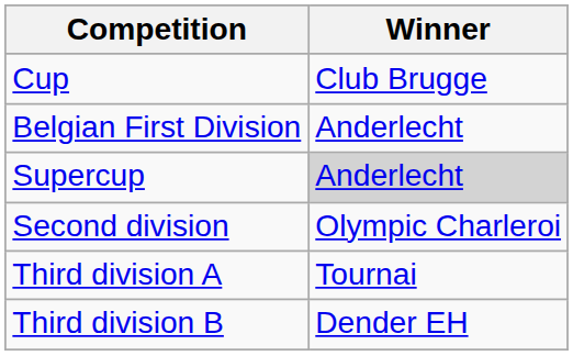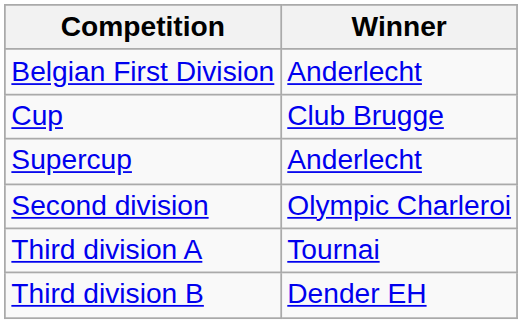rows swapped: Belgian First Division <-> Cup
Supercup | Winner: lightgrey background -> no background
